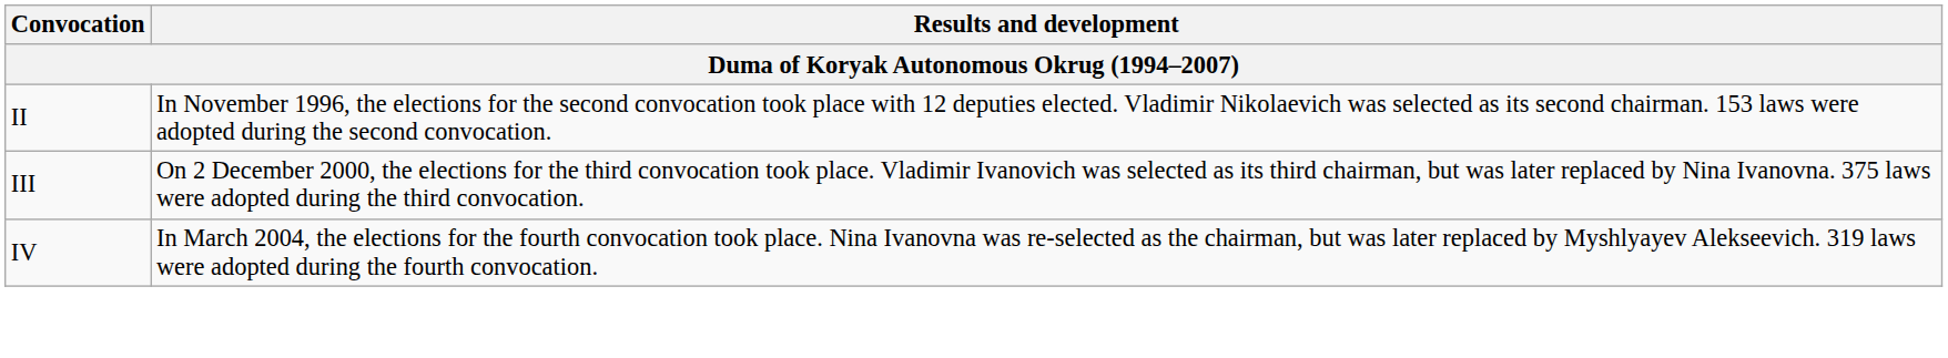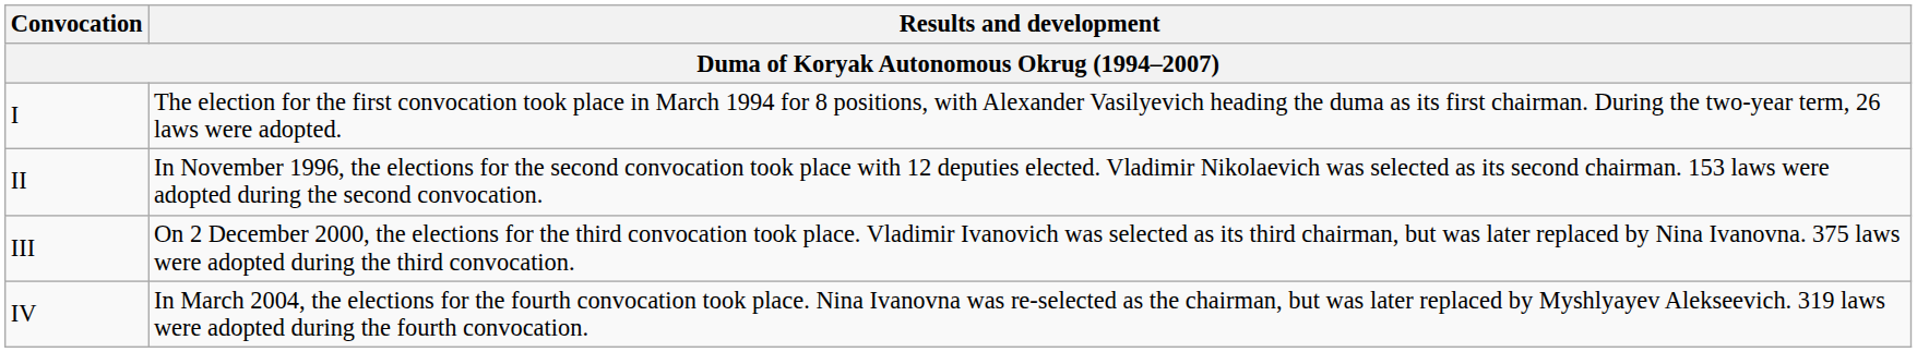+ row: I | The election for the first convocation took place in March 1994 for 8 positions, with Alexander Vasilyevich heading the duma as its first chairman. During the two-year term, 26 laws were adopted.
